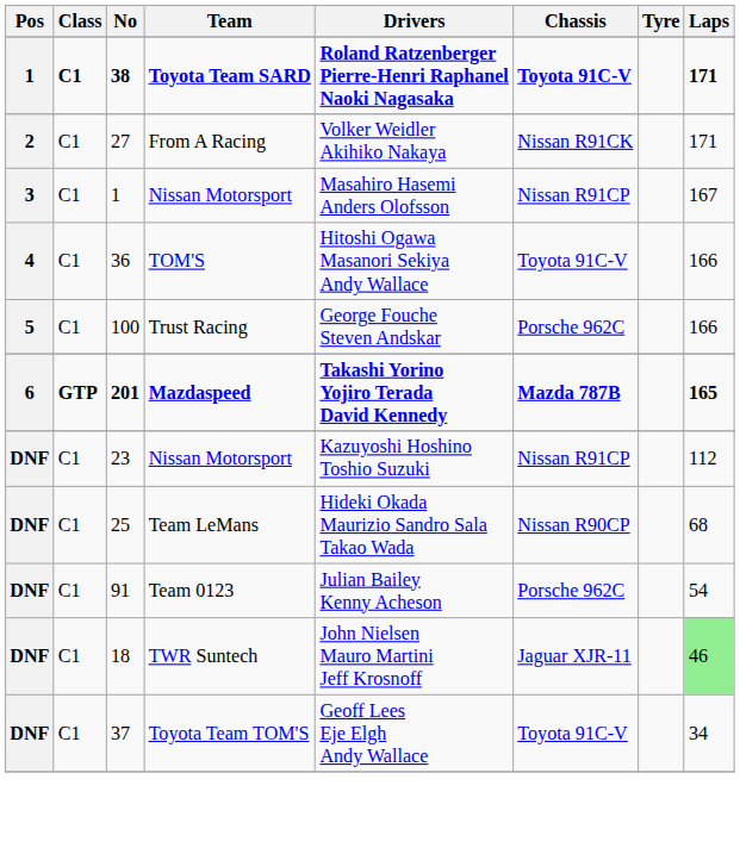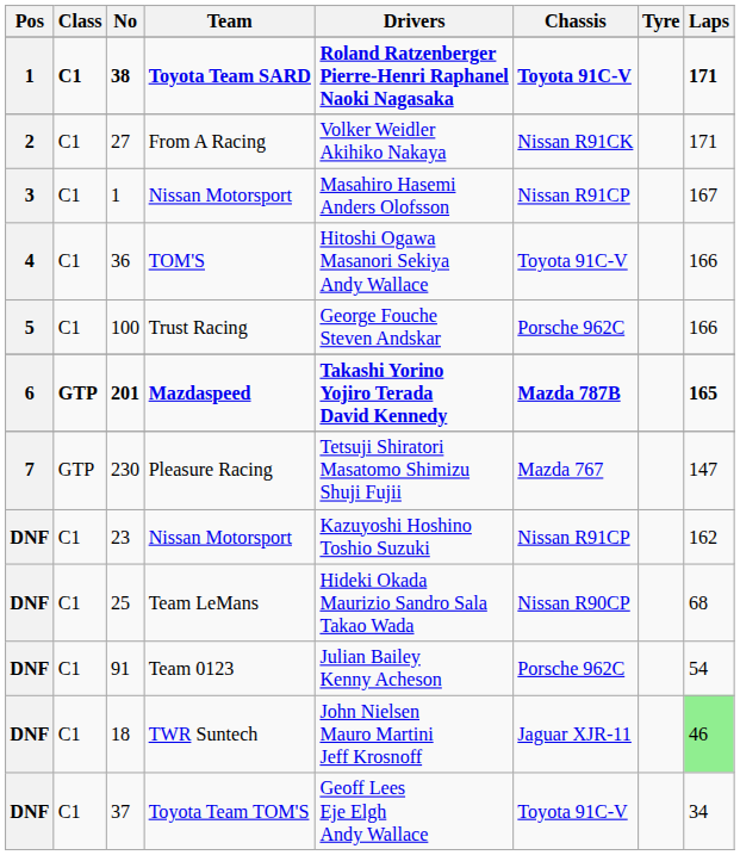+ row: 7 | GTP | 230 | Pleasure Racing | Tetsuji Shiratori Masatomo Shimizu Shuji Fujii | Mazda 767 | 147
23 / Nissan Motorsport | Laps: 112 -> 162
